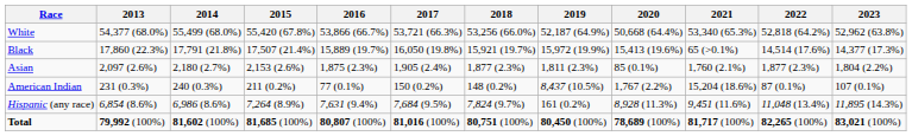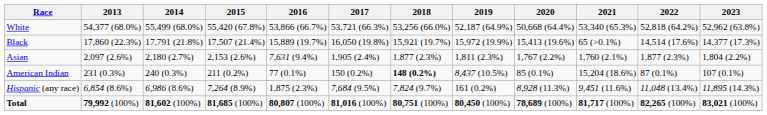Asian | 2016: 1,875 (2.3%) -> 7,631 (9.4%)
Asian | 2020: 85 (0.1%) -> 1,767 (2.2%)
American Indian | 2018: normal -> bold
American Indian | 2020: 1,767 (2.2%) -> 85 (0.1%)
Hispanic (any race) | 2016: 7,631 (9.4%) -> 1,875 (2.3%)
